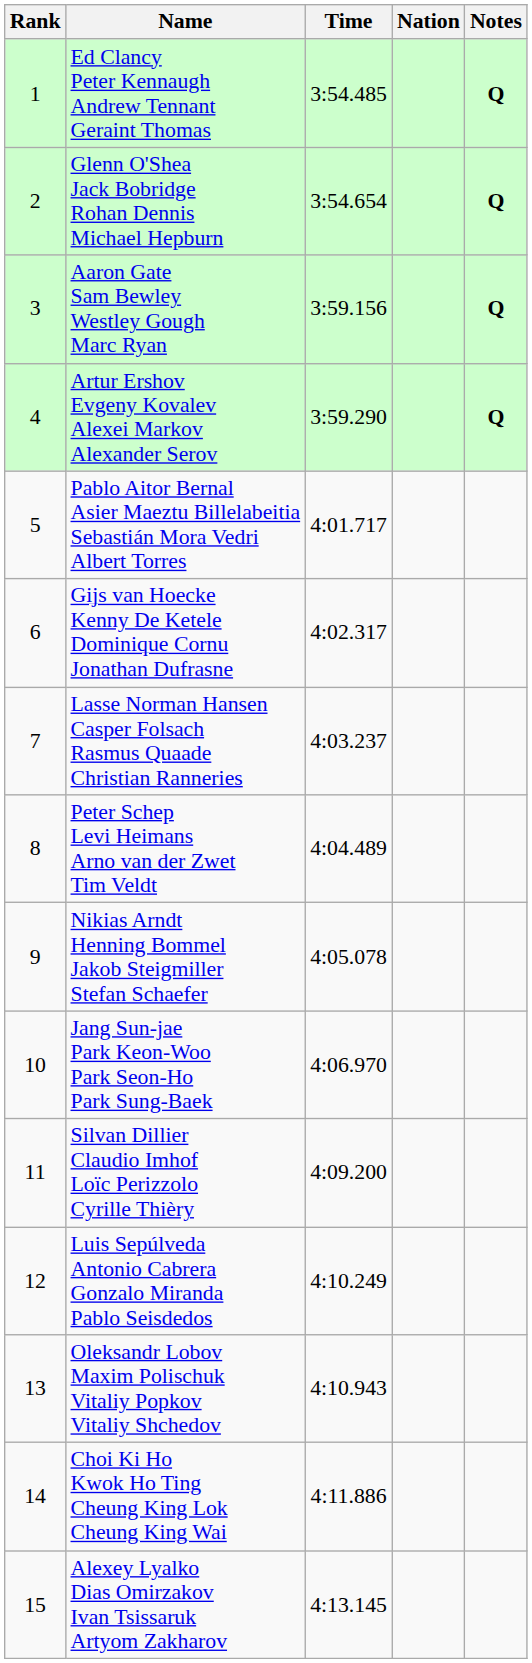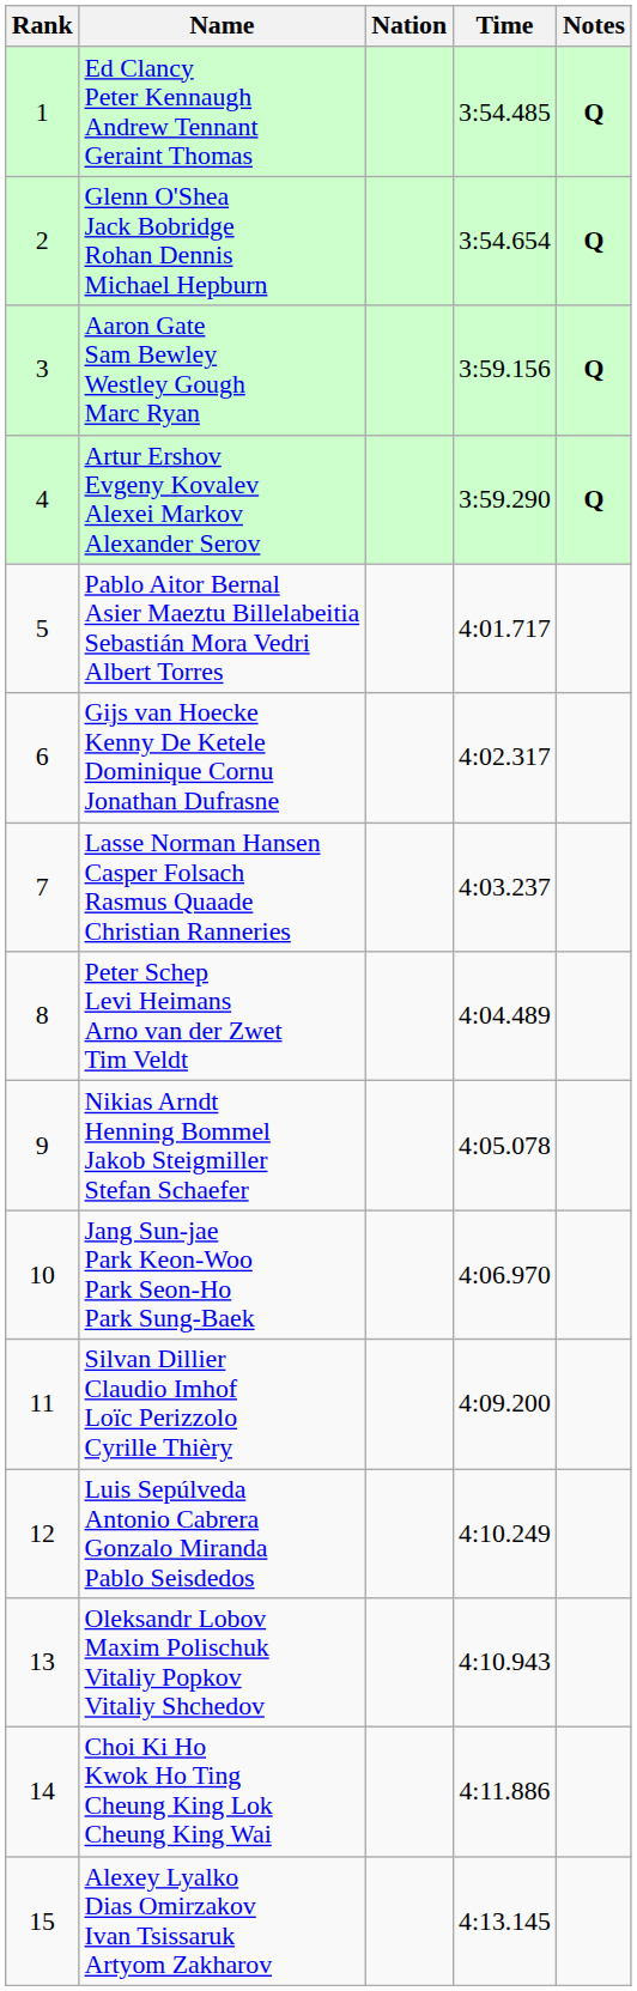columns swapped: Nation <-> Time
